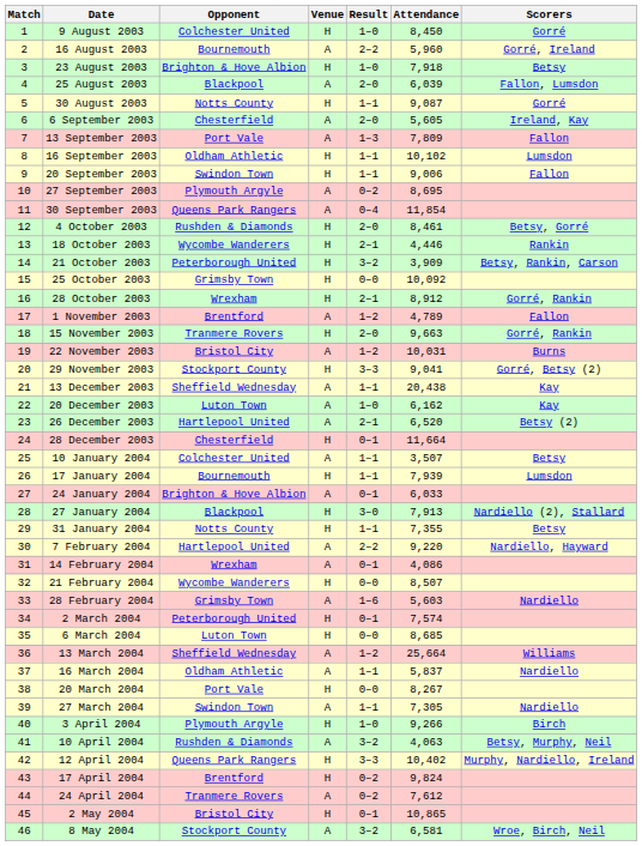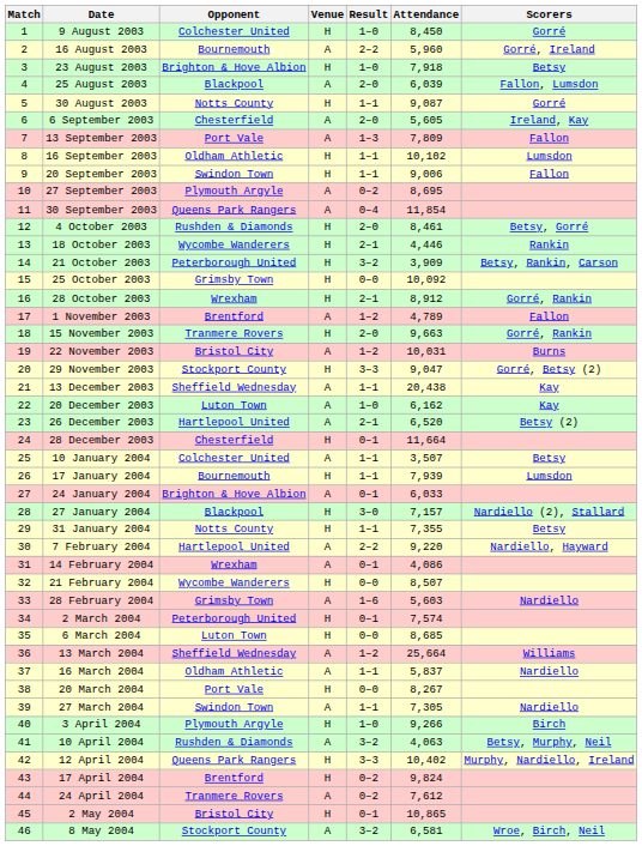29 November 2003 | Attendance: 9,041 -> 9,047
27 January 2004 | Attendance: 7,913 -> 7,157
